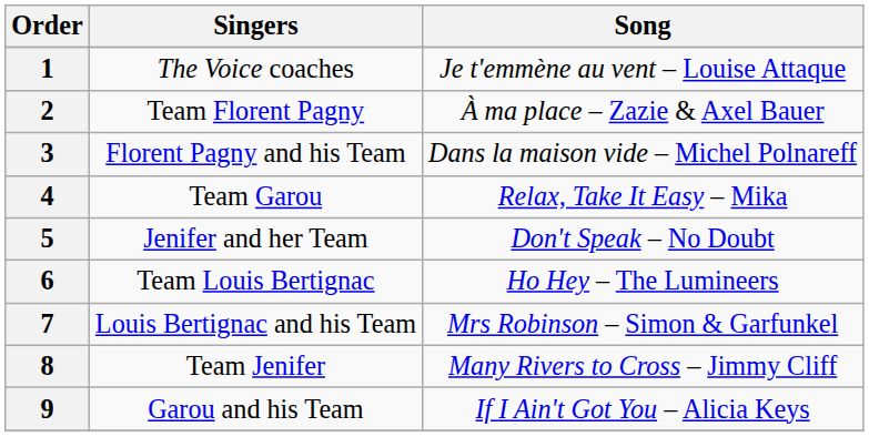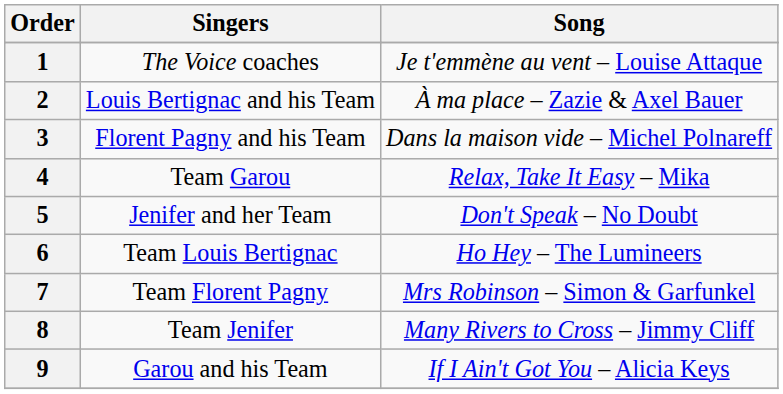2 | Singers: Team Florent Pagny -> Louis Bertignac and his Team
7 | Singers: Louis Bertignac and his Team -> Team Florent Pagny
